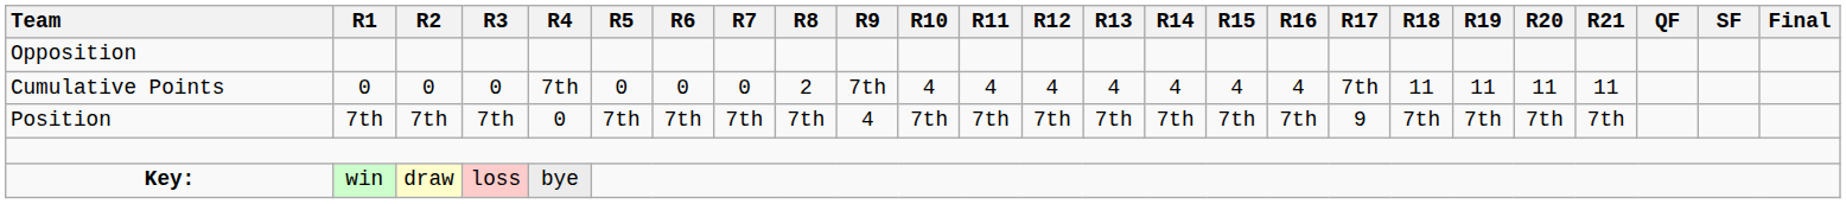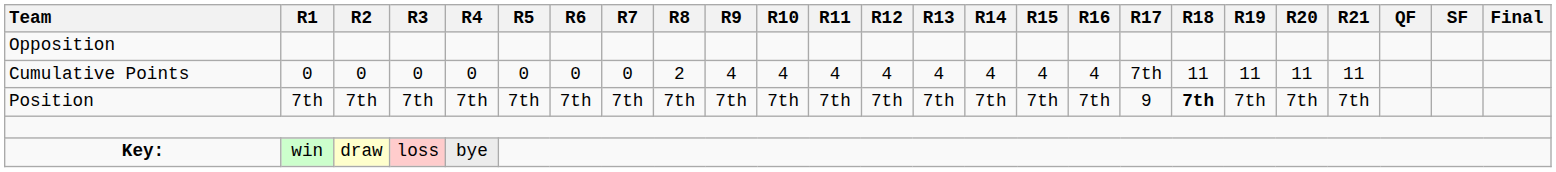Cumulative Points | R4: 7th -> 0
Cumulative Points | R9: 7th -> 4
Position | R4: 0 -> 7th
Position | R9: 4 -> 7th
Position | R18: normal -> bold
